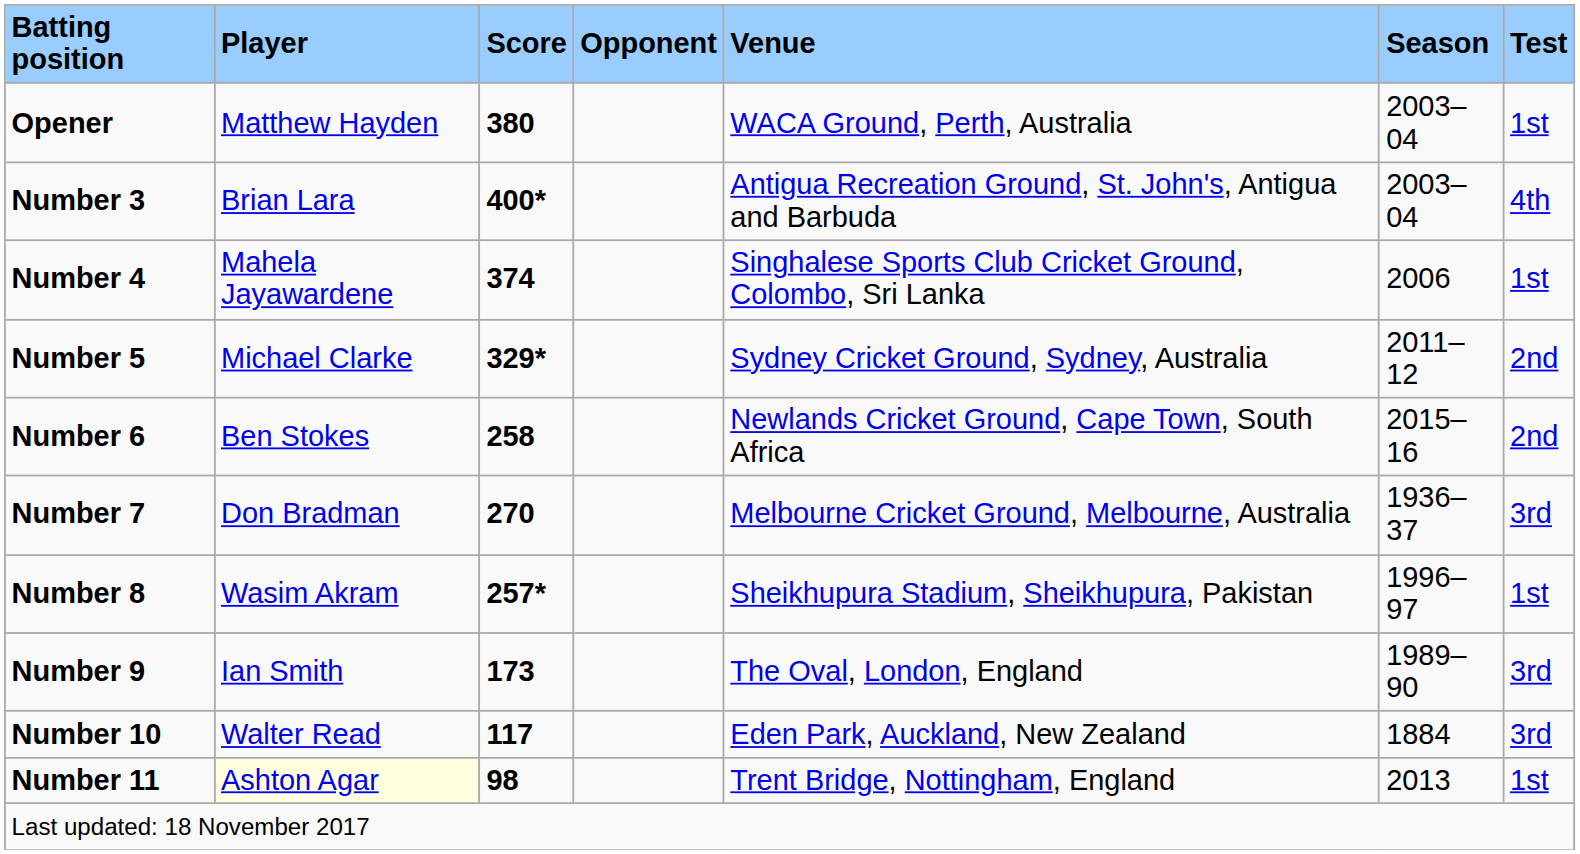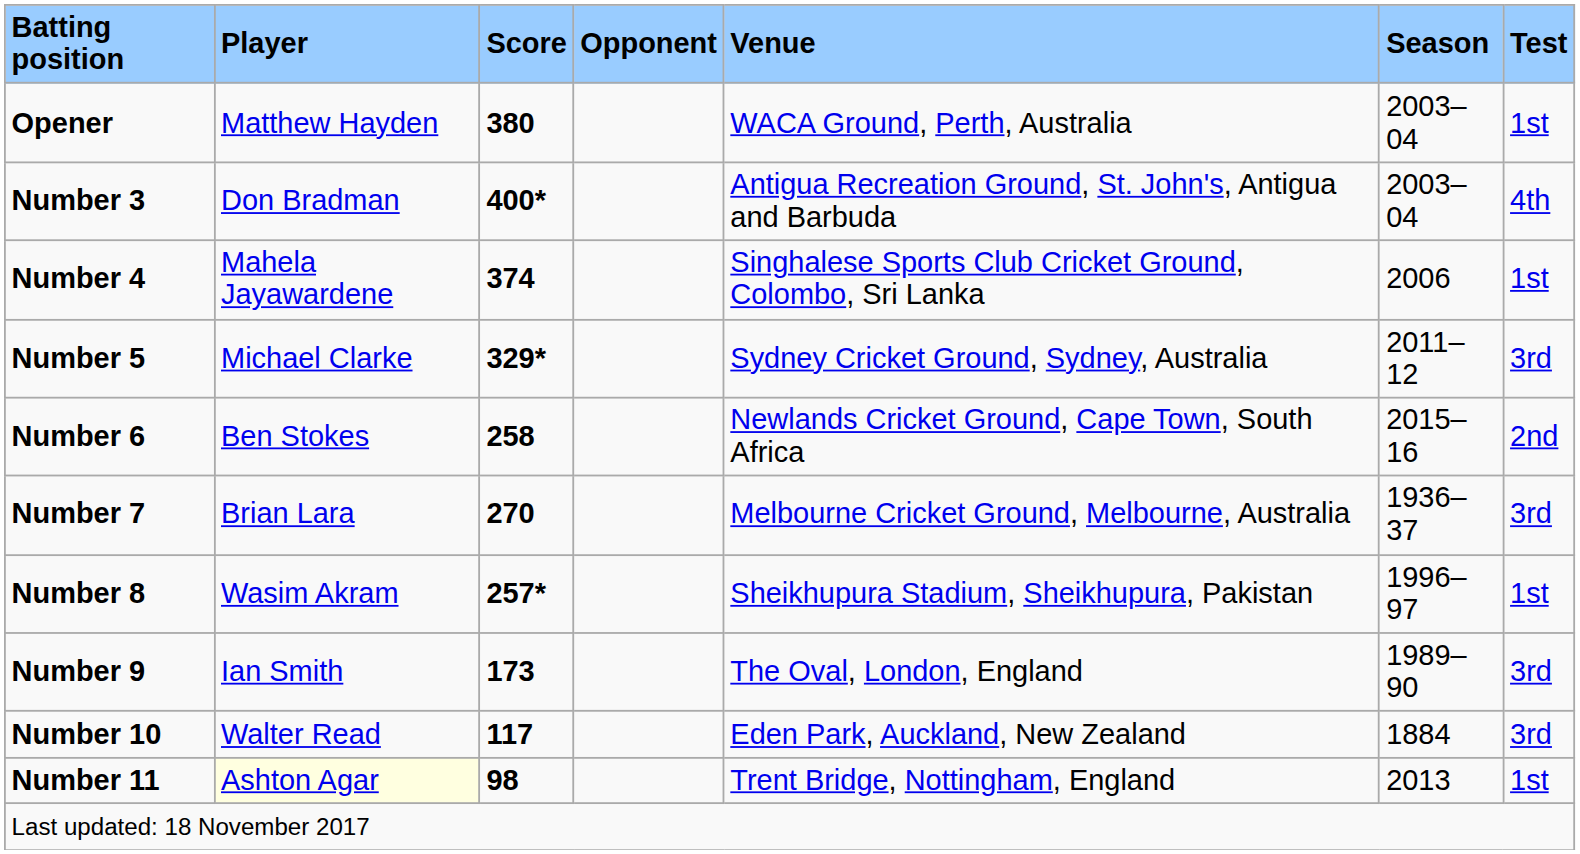Number 3 | Player: Brian Lara -> Don Bradman
Number 5 | Test: 2nd -> 3rd
Number 7 | Player: Don Bradman -> Brian Lara
